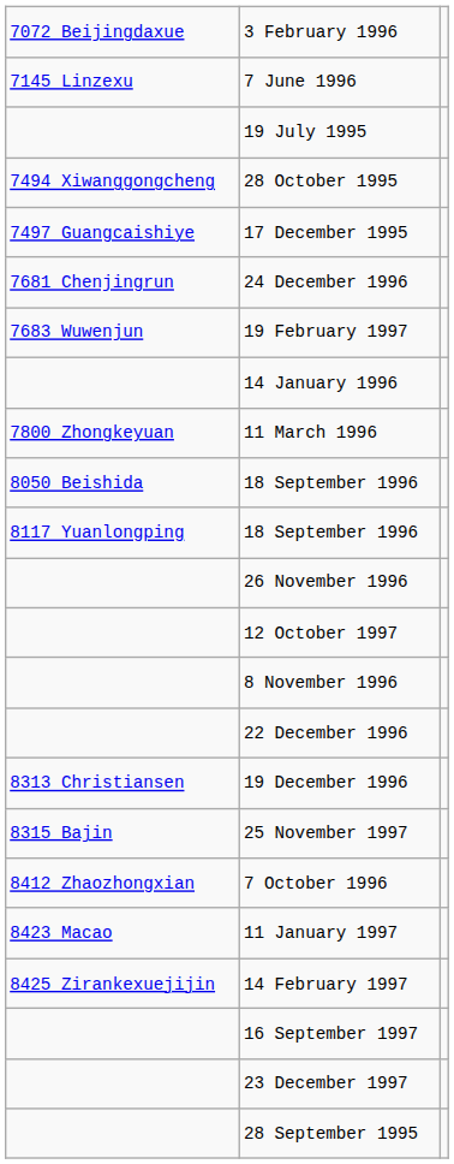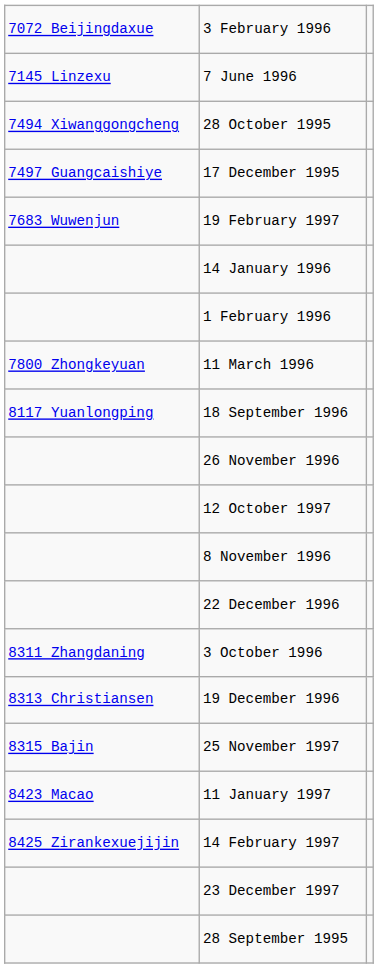- row: 19 July 1995
- row: 7681 Chenjingrun | 24 December 1996
+ row: 1 February 1996
- row: 8050 Beishida | 18 September 1996
+ row: 8311 Zhangdaning | 3 October 1996
- row: 8412 Zhaozhongxian | 7 October 1996
- row: 16 September 1997
